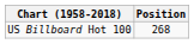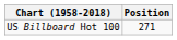US Billboard Hot 100 | Position: 268 -> 271
